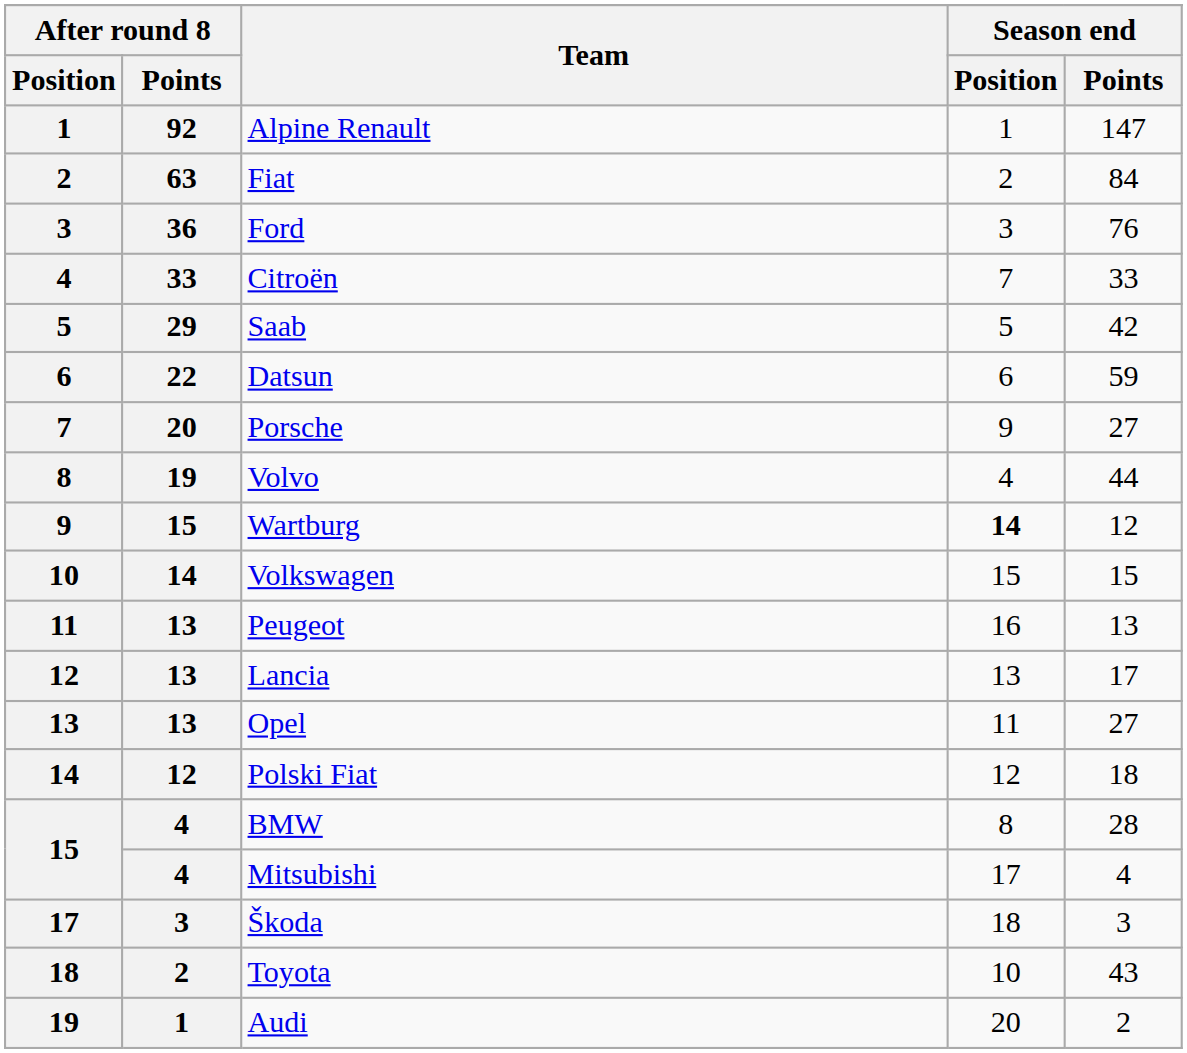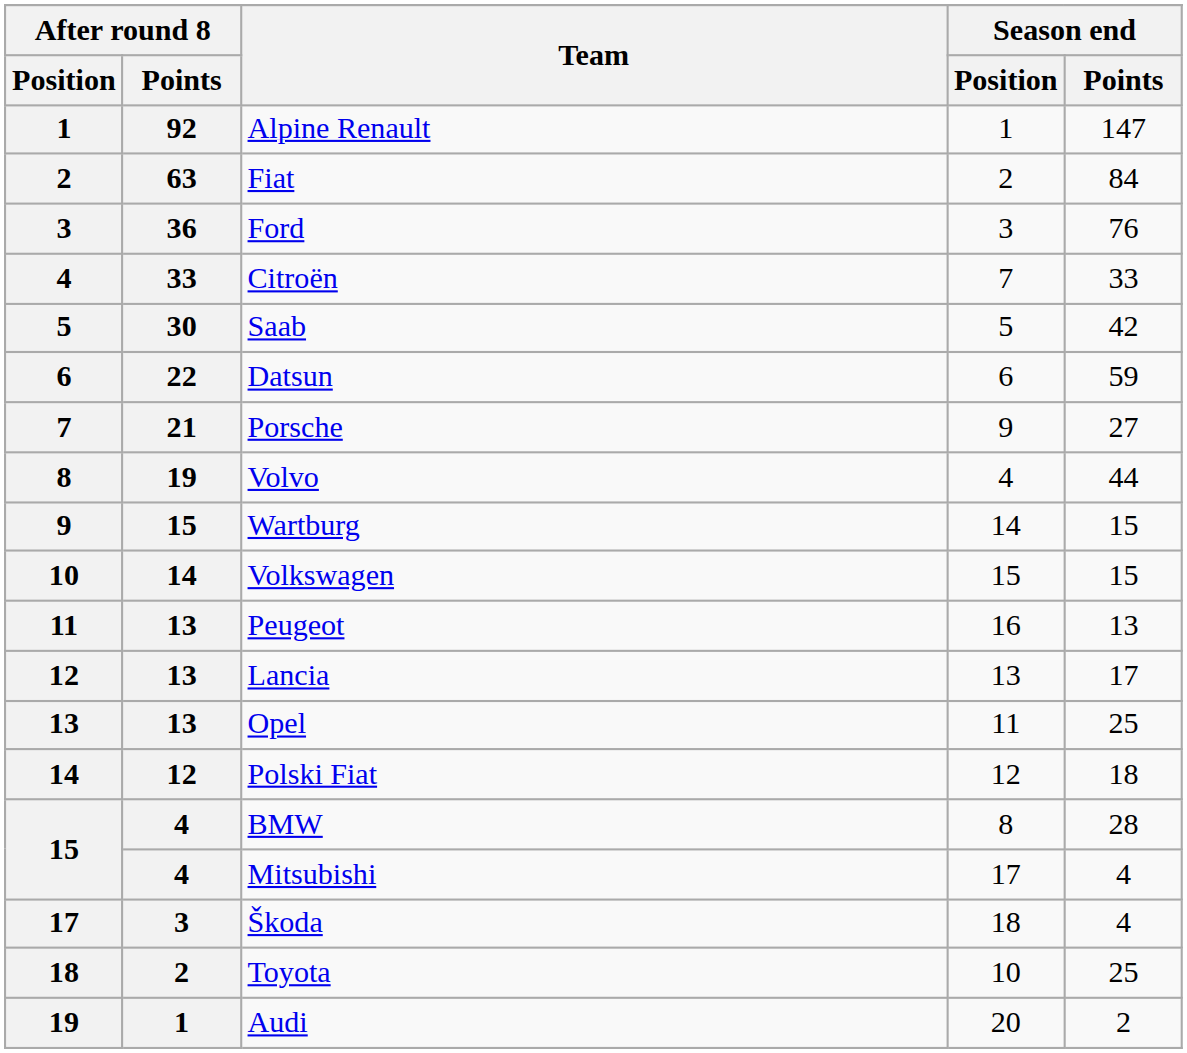Saab | After round 8 / Points: 29 -> 30
Porsche | After round 8 / Points: 20 -> 21
Wartburg | Season end / Position: bold -> normal
Wartburg | Season end / Points: 12 -> 15
Opel | Season end / Points: 27 -> 25
Škoda | Season end / Points: 3 -> 4
Toyota | Season end / Points: 43 -> 25
